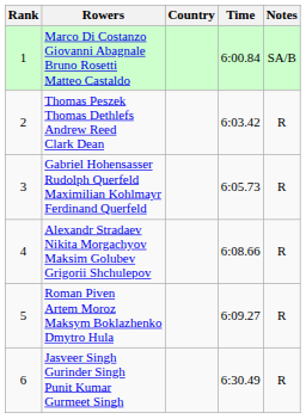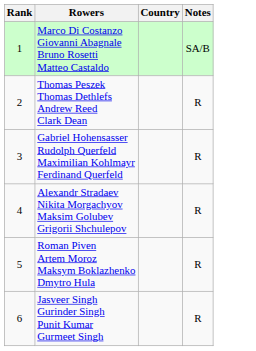- column: Time | 6:00.84 | 6:03.42 | 6:05.73 | 6:08.66 | 6:09.27 | 6:30.49
